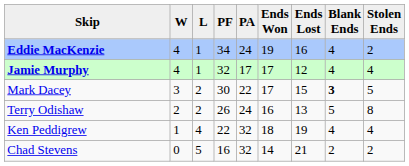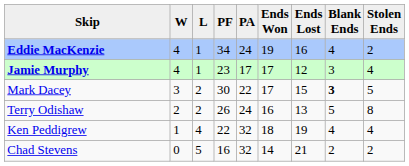Jamie Murphy | PF: 32 -> 23
Jamie Murphy | Blank Ends: 4 -> 3
